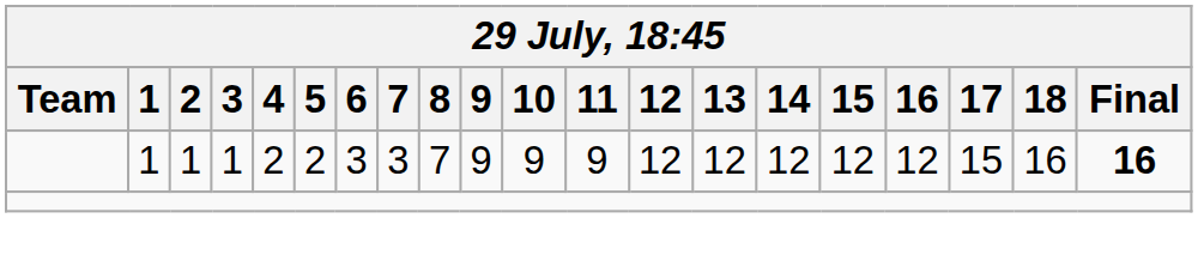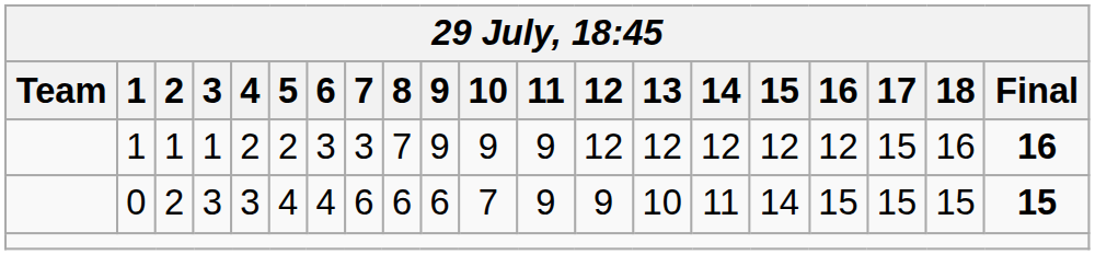+ row: 0 | 2 | 3 | 3 | 4 | 4 | 6 | 6 | 6 | 7 | 9 | 9 | 10 | 11 | 14 | 15 | 15 | 15 | 15
